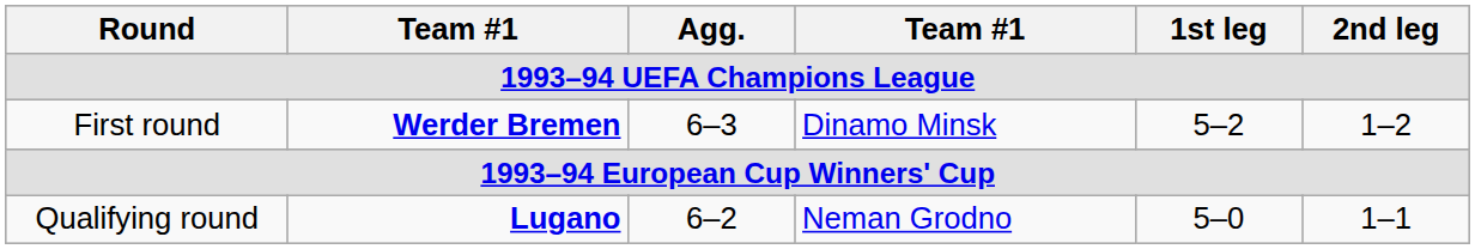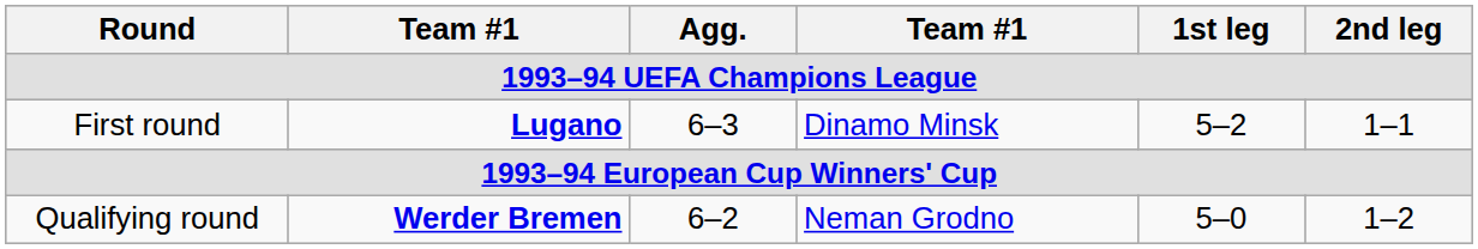First round | column 2: Werder Bremen -> Lugano
First round | 2nd leg: 1–2 -> 1–1
Qualifying round | column 2: Lugano -> Werder Bremen
Qualifying round | 2nd leg: 1–1 -> 1–2
